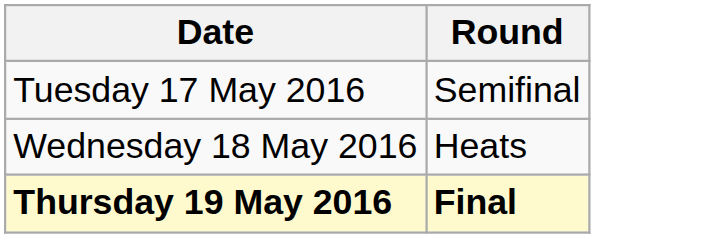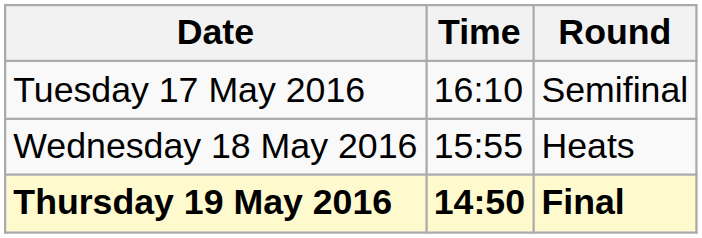+ column: Time | 16:10 | 15:55 | 14:50
